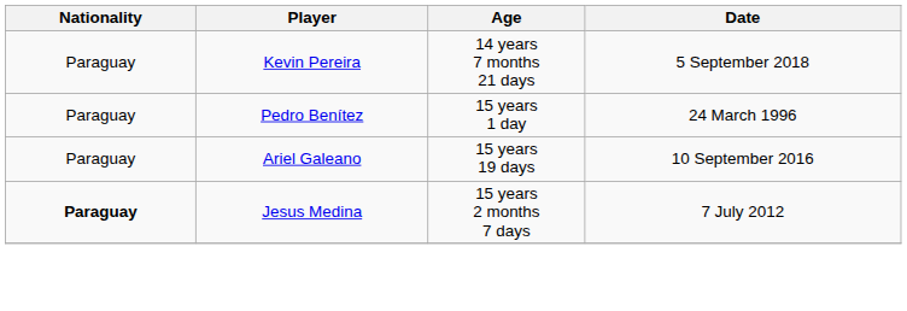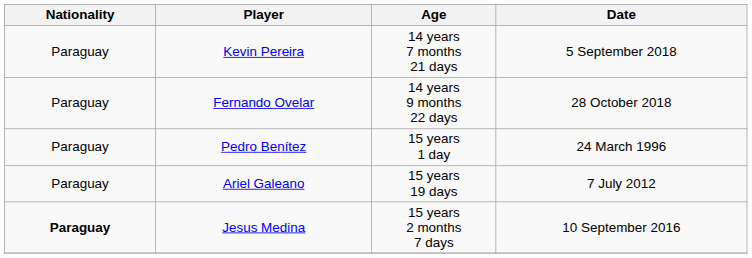+ row: Paraguay | Fernando Ovelar | 14 years 9 months 22 days | 28 October 2018
Ariel Galeano | Date: 10 September 2016 -> 7 July 2012
Jesus Medina | Date: 7 July 2012 -> 10 September 2016
